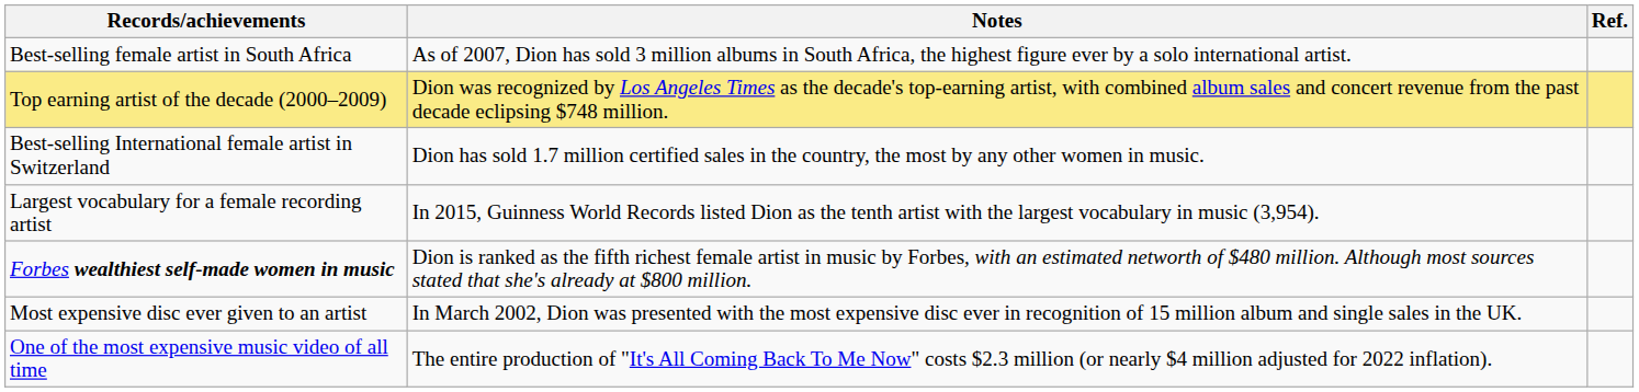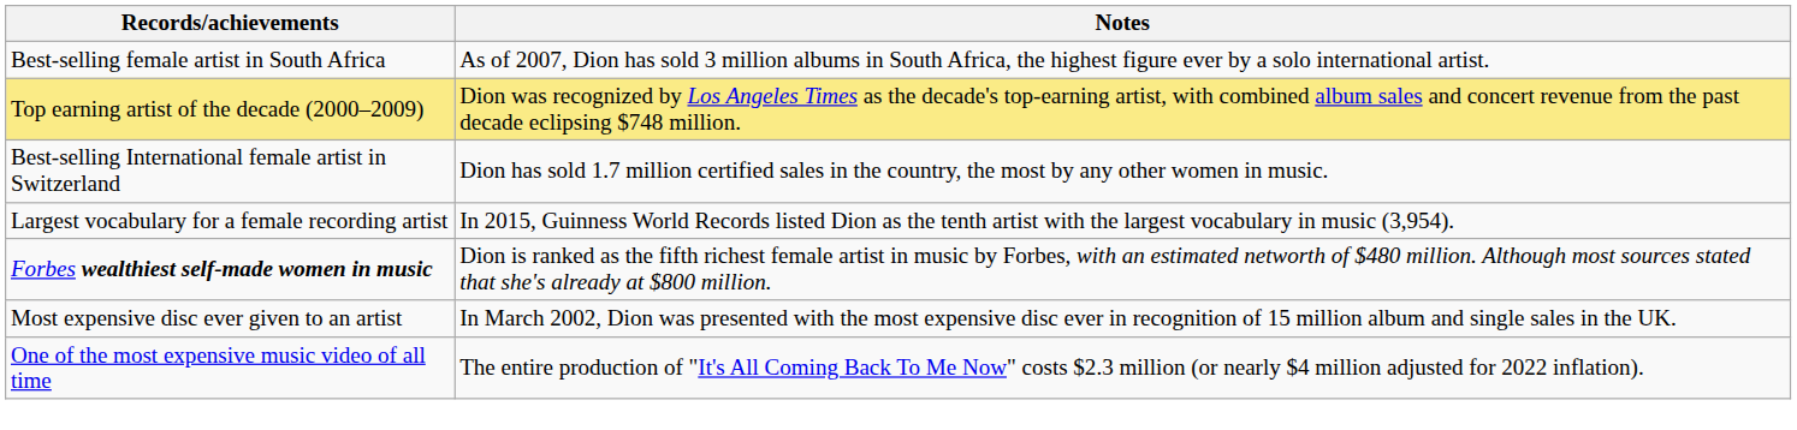- column: Ref.
